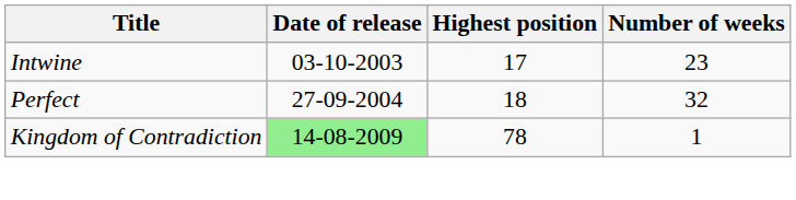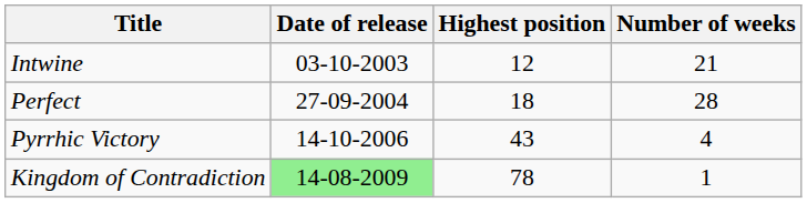Intwine | Highest position: 17 -> 12
Intwine | Number of weeks: 23 -> 21
Perfect | Number of weeks: 32 -> 28
+ row: Pyrrhic Victory | 14-10-2006 | 43 | 4
